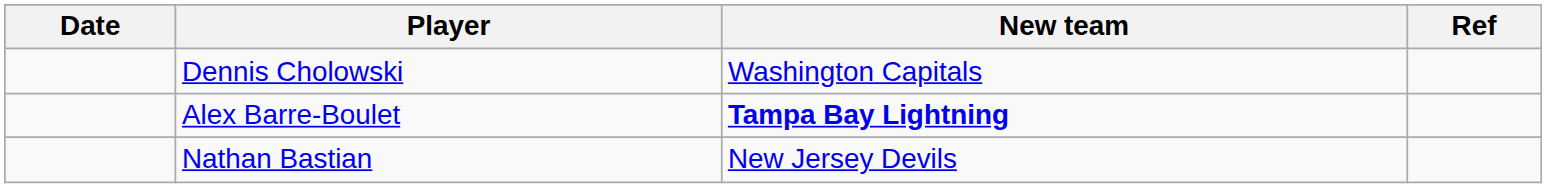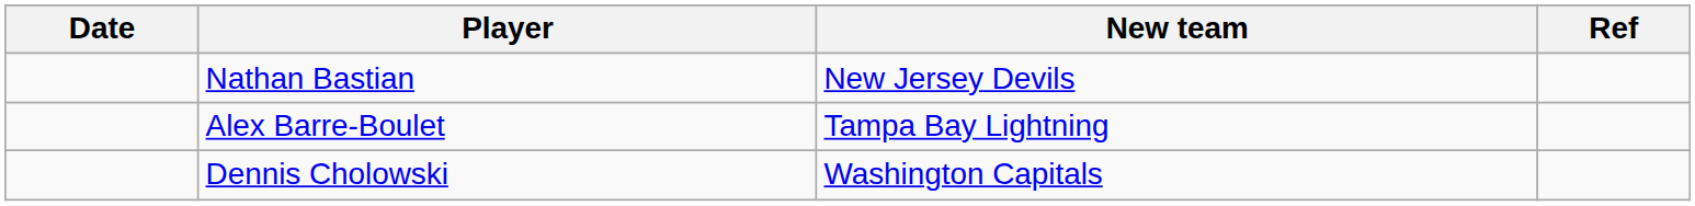rows swapped: Dennis Cholowski <-> Nathan Bastian
Alex Barre-Boulet | New team: bold -> normal
